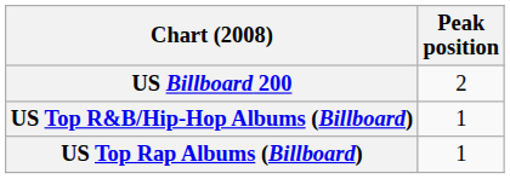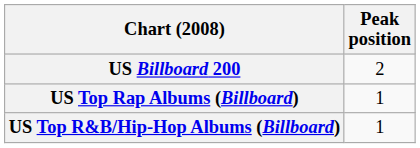rows swapped: US Top R&B/Hip-Hop Albums (Billboard) <-> US Top Rap Albums (Billboard)
